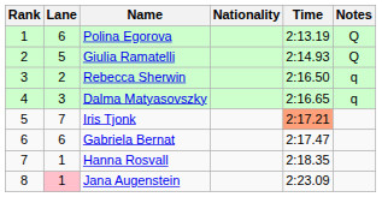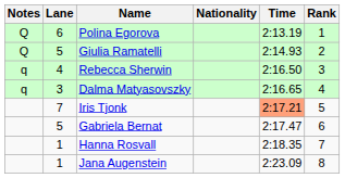columns swapped: Rank <-> Notes
Rebecca Sherwin | Lane: 2 -> 4
Gabriela Bernat | Lane: 6 -> 5
Jana Augenstein | Lane: pink background -> no background
